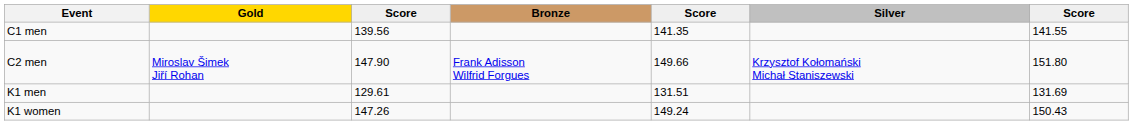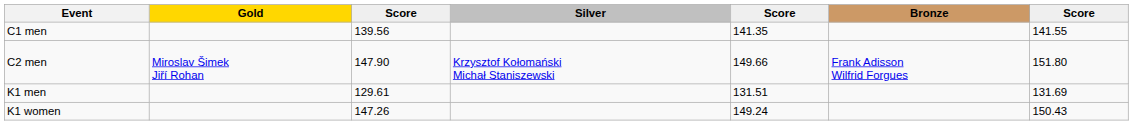columns swapped: Silver <-> Bronze
